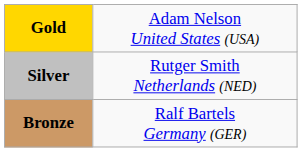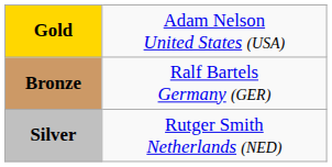rows swapped: Silver <-> Bronze
